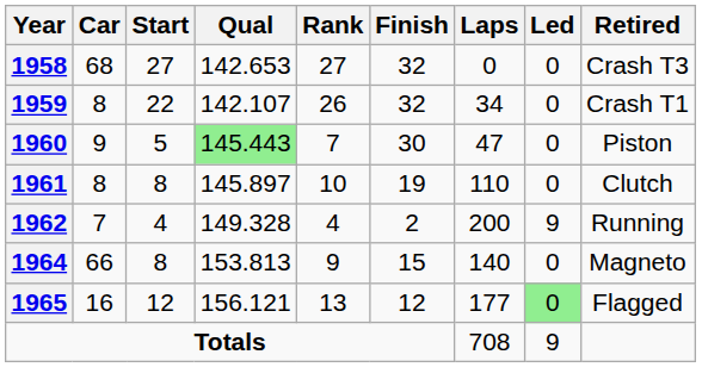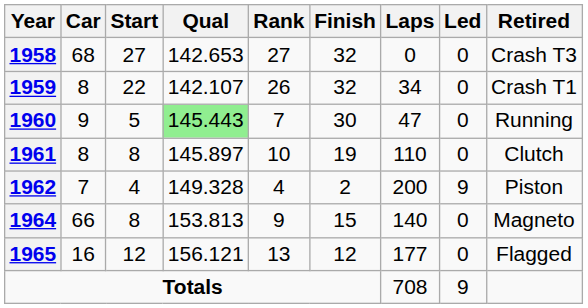1960 | Retired: Piston -> Running
1962 | Retired: Running -> Piston
1965 | Led: lightgreen background -> no background
